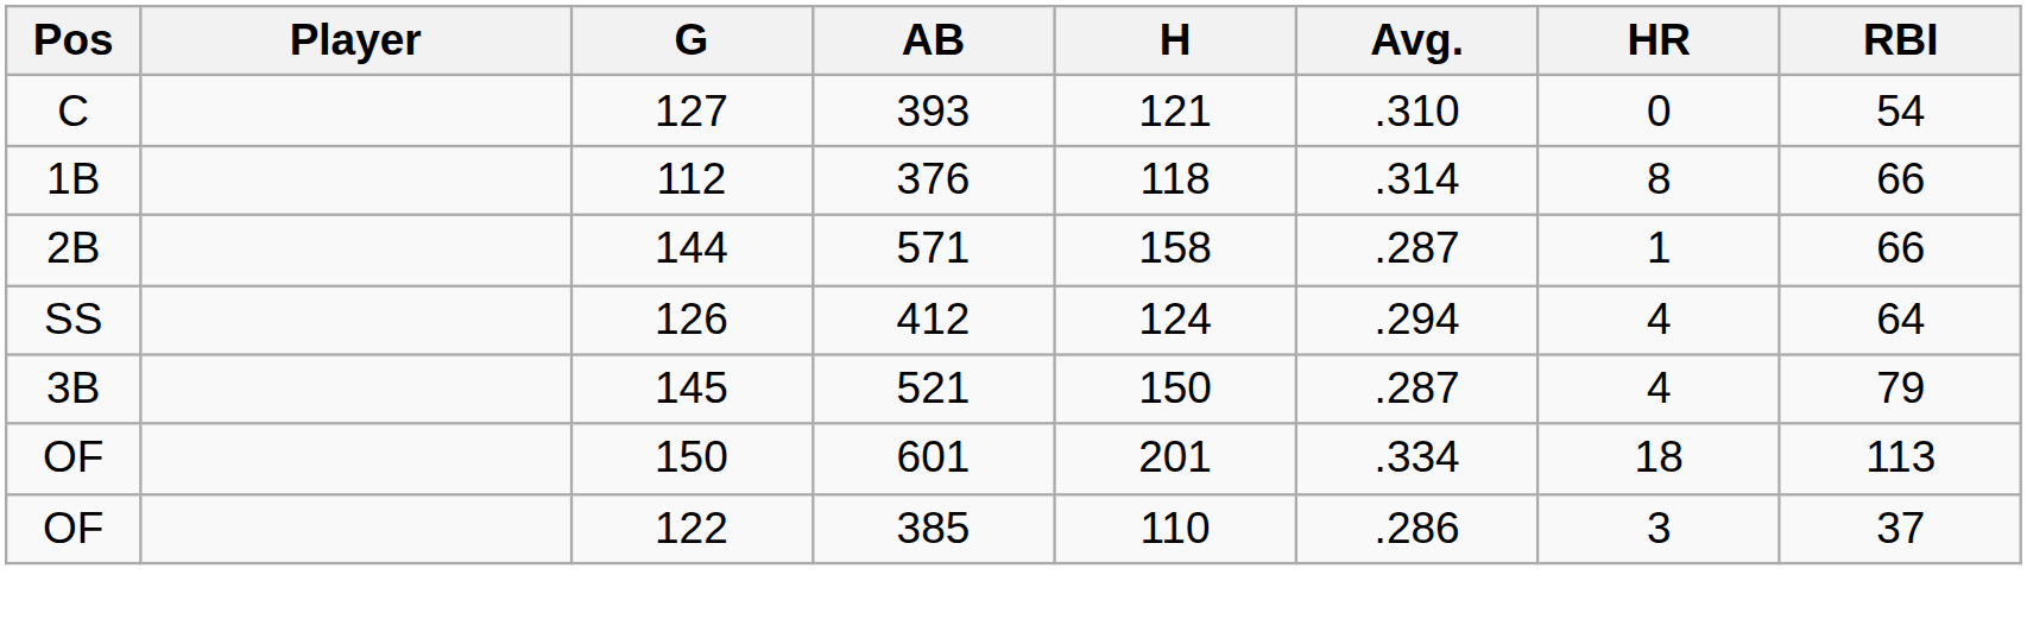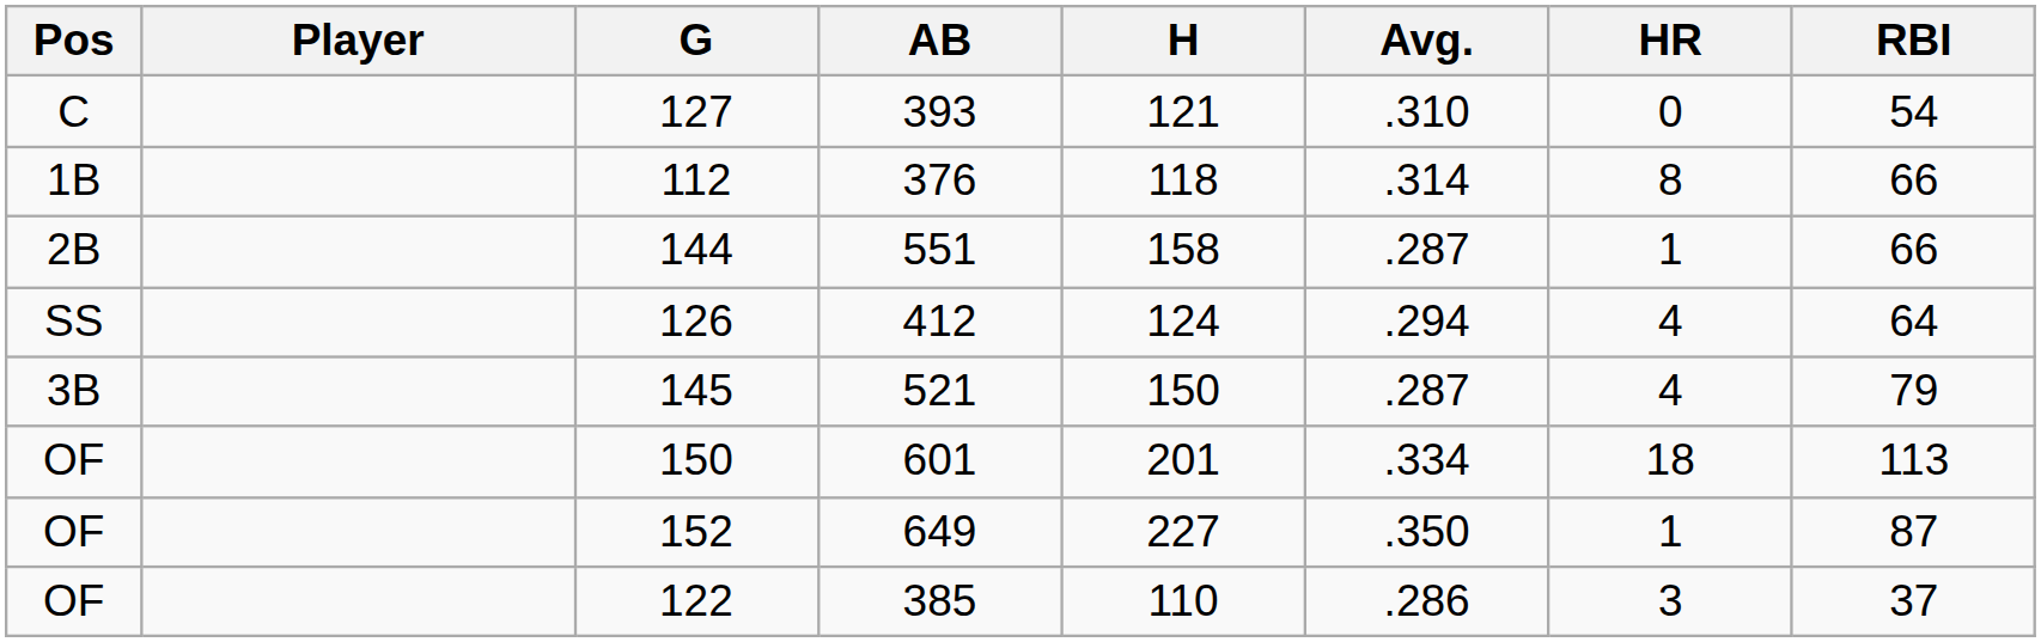144 | AB: 571 -> 551
+ row: OF | 152 | 649 | 227 | .350 | 1 | 87
